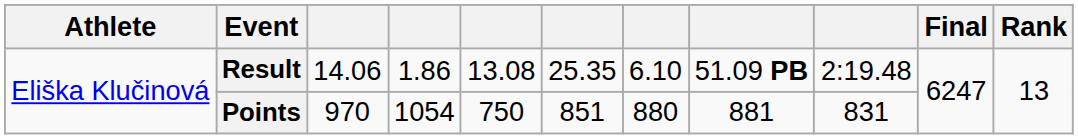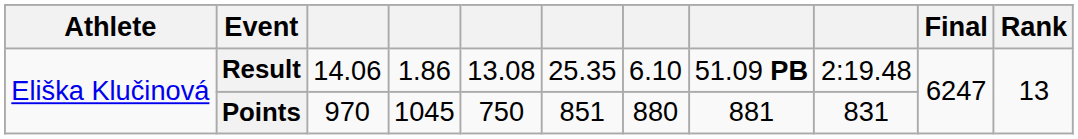Points | column 4: 1054 -> 1045
